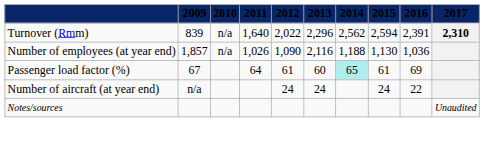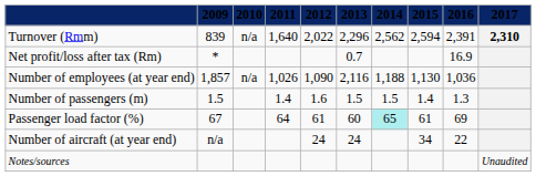+ row: Net profit/loss after tax (Rm) | * | 0.7 | 16.9
+ row: Number of passengers (m) | 1.5 | 1.4 | 1.6 | 1.5 | 1.5 | 1.4 | 1.3
Number of aircraft (at year end) | 2015: 24 -> 34
